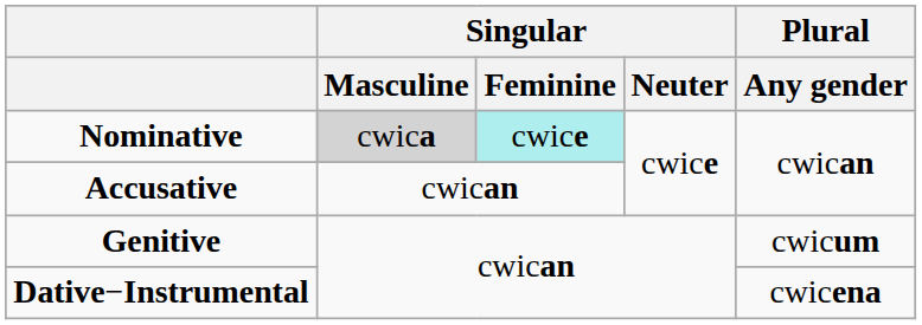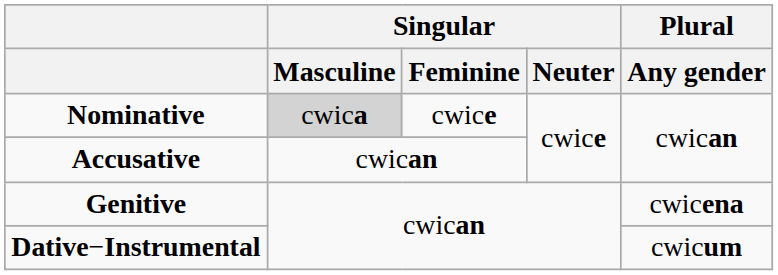Nominative | Singular / Feminine: paleturquoise background -> no background
Genitive | Plural / Any gender: cwicum -> cwicena
Dative−Instrumental | Plural / Any gender: cwicena -> cwicum
